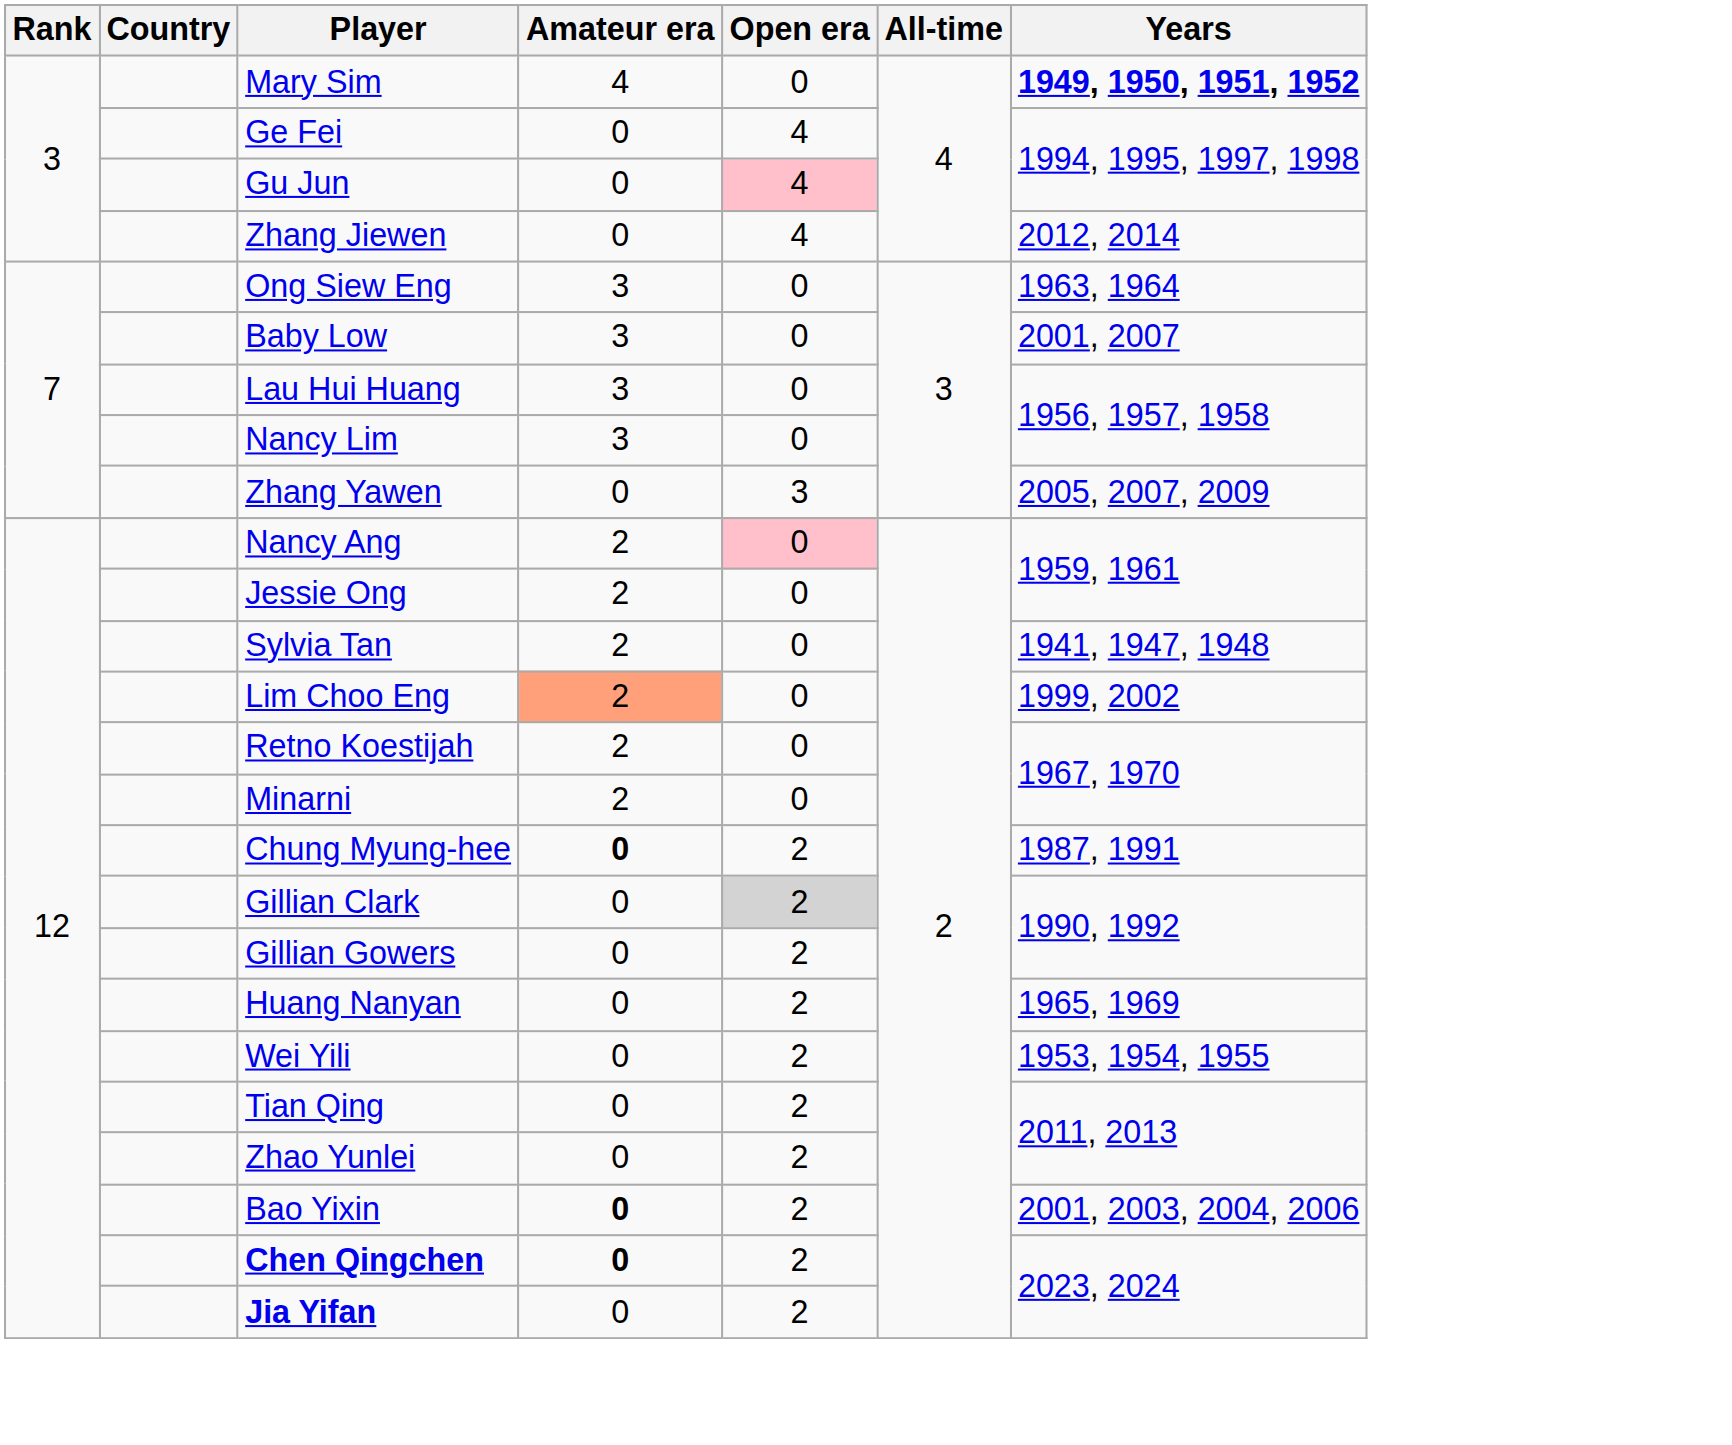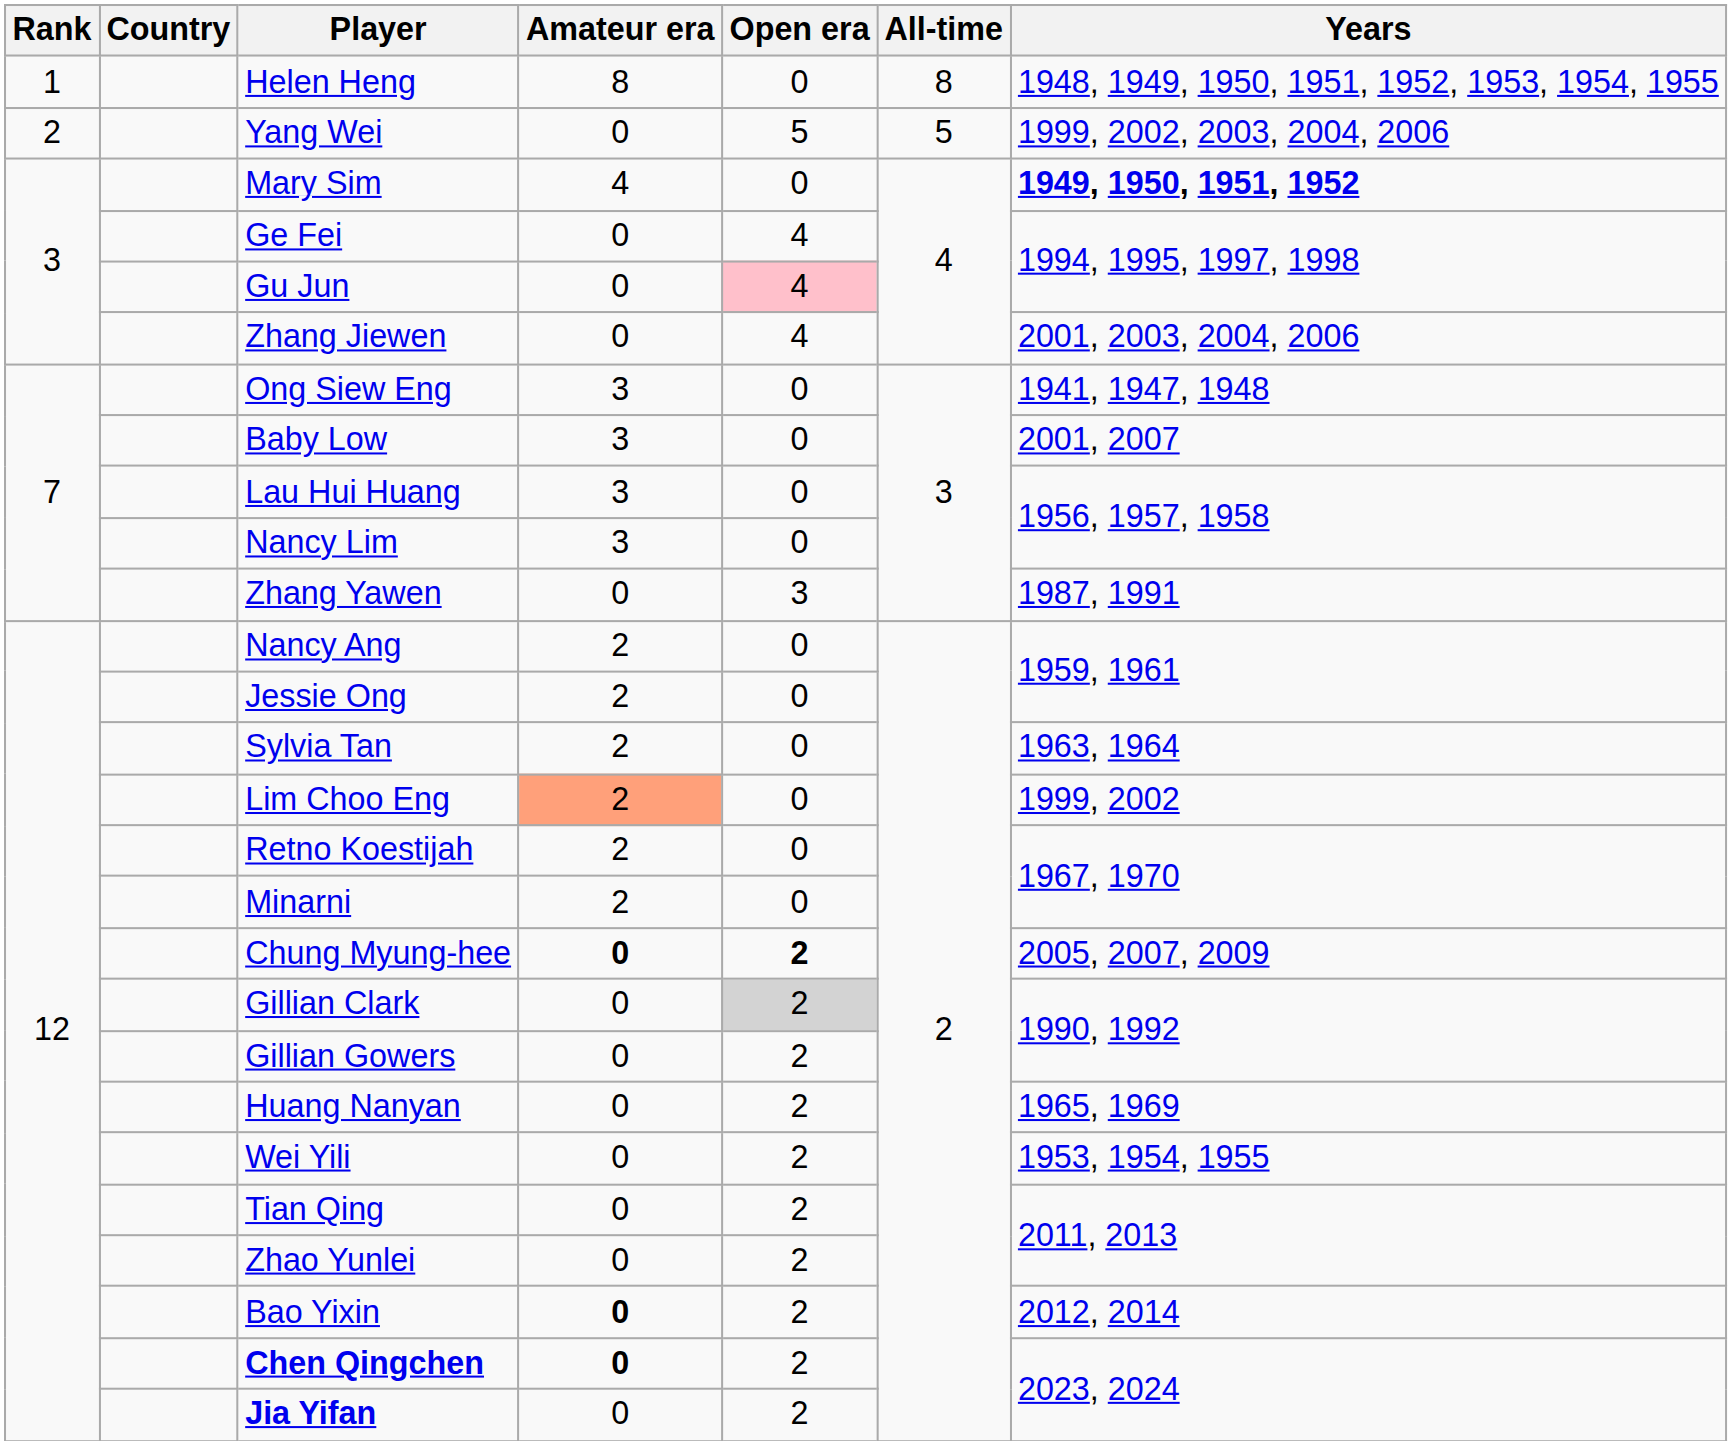+ row: 1 | Helen Heng | 8 | 0 | 8 | 1948, 1949, 1950, 1951, 1952, 1953, 1954, 1955
+ row: 2 | Yang Wei | 0 | 5 | 5 | 1999, 2002, 2003, 2004, 2006
Zhang Jiewen | Years: 2012, 2014 -> 2001, 2003, 2004, 2006
Ong Siew Eng | Years: 1963, 1964 -> 1941, 1947, 1948
Zhang Yawen | Years: 2005, 2007, 2009 -> 1987, 1991
Nancy Ang | Open era: pink background -> no background
Sylvia Tan | Years: 1941, 1947, 1948 -> 1963, 1964
Chung Myung-hee | Open era: normal -> bold
Chung Myung-hee | Years: 1987, 1991 -> 2005, 2007, 2009
Bao Yixin | Years: 2001, 2003, 2004, 2006 -> 2012, 2014
